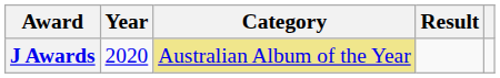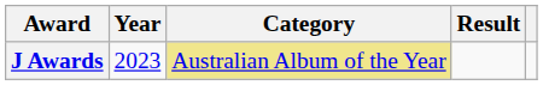J Awards | Year: 2020 -> 2023
